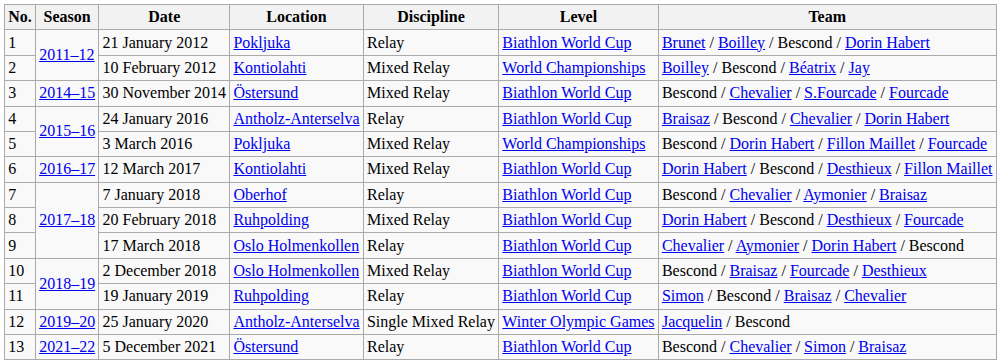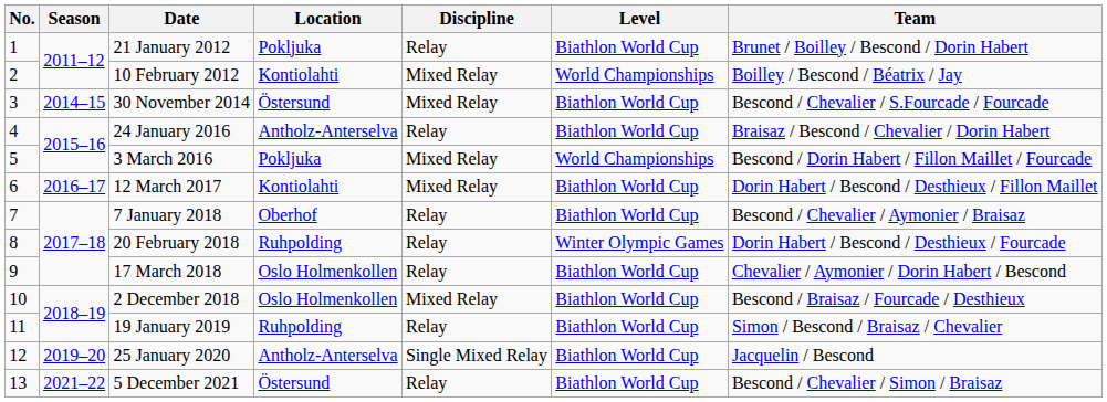20 February 2018 | Discipline: Mixed Relay -> Relay
20 February 2018 | Level: Biathlon World Cup -> Winter Olympic Games
25 January 2020 | Level: Winter Olympic Games -> Biathlon World Cup
